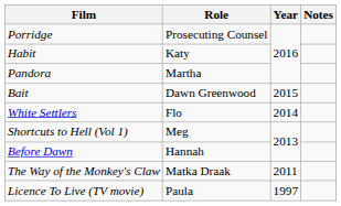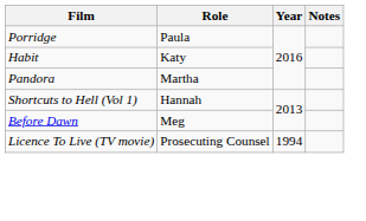Porridge | Role: Prosecuting Counsel -> Paula
- row: Bait | Dawn Greenwood | 2015
- row: White Settlers | Flo | 2014
Shortcuts to Hell (Vol 1) | Role: Meg -> Hannah
Before Dawn | Role: Hannah -> Meg
- row: The Way of the Monkey's Claw | Matka Draak | 2011
Licence To Live (TV movie) | Role: Paula -> Prosecuting Counsel
Licence To Live (TV movie) | Year: 1997 -> 1994
